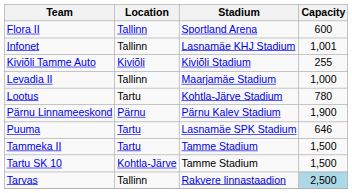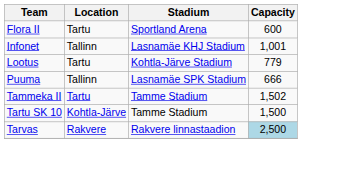Flora II | Location: Tallinn -> Tartu
- row: Kiviõli Tamme Auto | Kiviõli | Kiviõli Stadium | 255
- row: Levadia II | Tallinn | Maarjamäe Stadium | 1,000
Lootus | Capacity: 780 -> 779
- row: Pärnu Linnameeskond | Pärnu | Pärnu Kalev Stadium | 1,900
Puuma | Location: Tartu -> Tallinn
Puuma | Capacity: 646 -> 666
Tammeka II | Capacity: 1,500 -> 1,502
Tarvas | Location: Tallinn -> Rakvere
